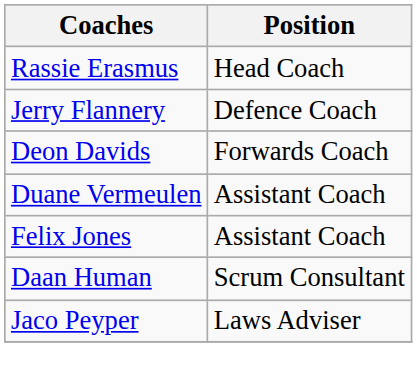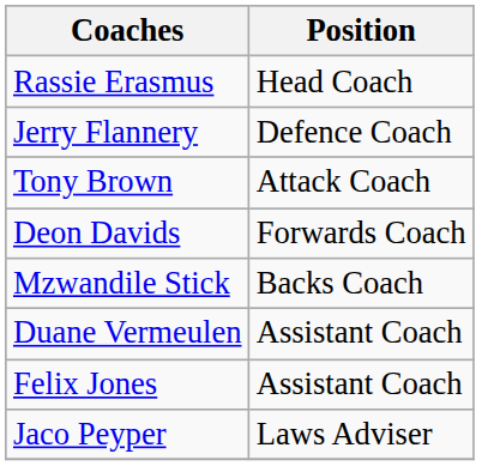+ row: Tony Brown | Attack Coach
+ row: Mzwandile Stick | Backs Coach
- row: Daan Human | Scrum Consultant
